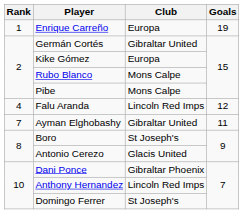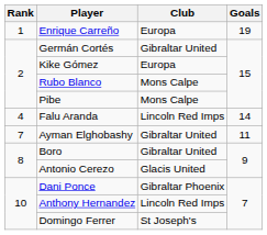Falu Aranda | Goals: 12 -> 14
Boro | Club: St Joseph's -> Gibraltar United
